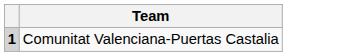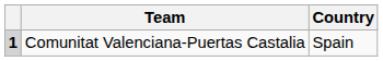+ column: Country | Spain
